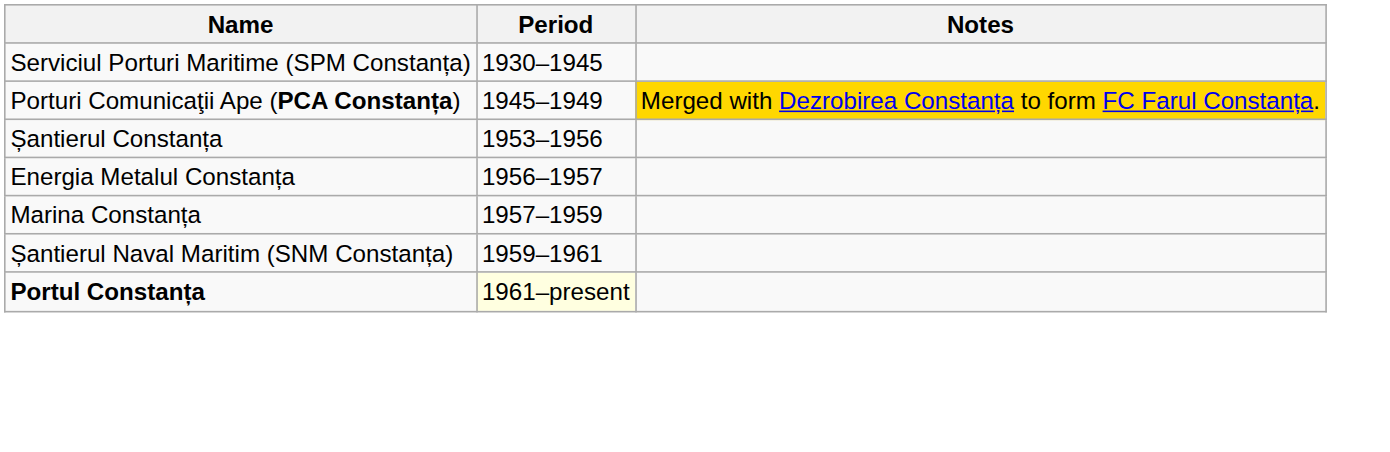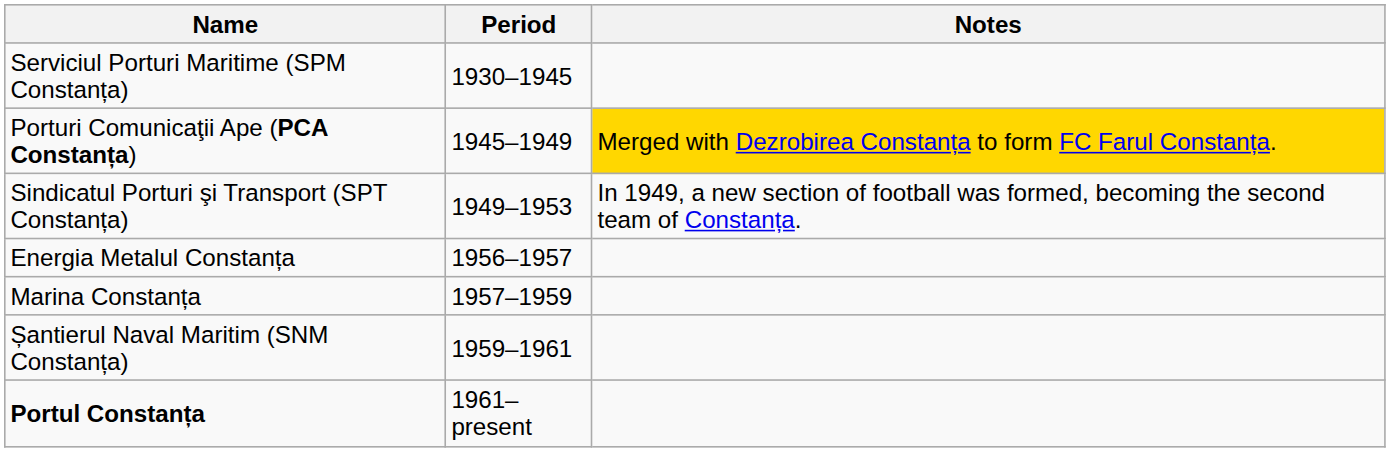+ row: Sindicatul Porturi şi Transport (SPT Constanța) | 1949–1953 | In 1949, a new section of football was formed, becoming the second team of Constanța.
- row: Șantierul Constanța | 1953–1956
Portul Constanța | Period: lightyellow background -> no background
